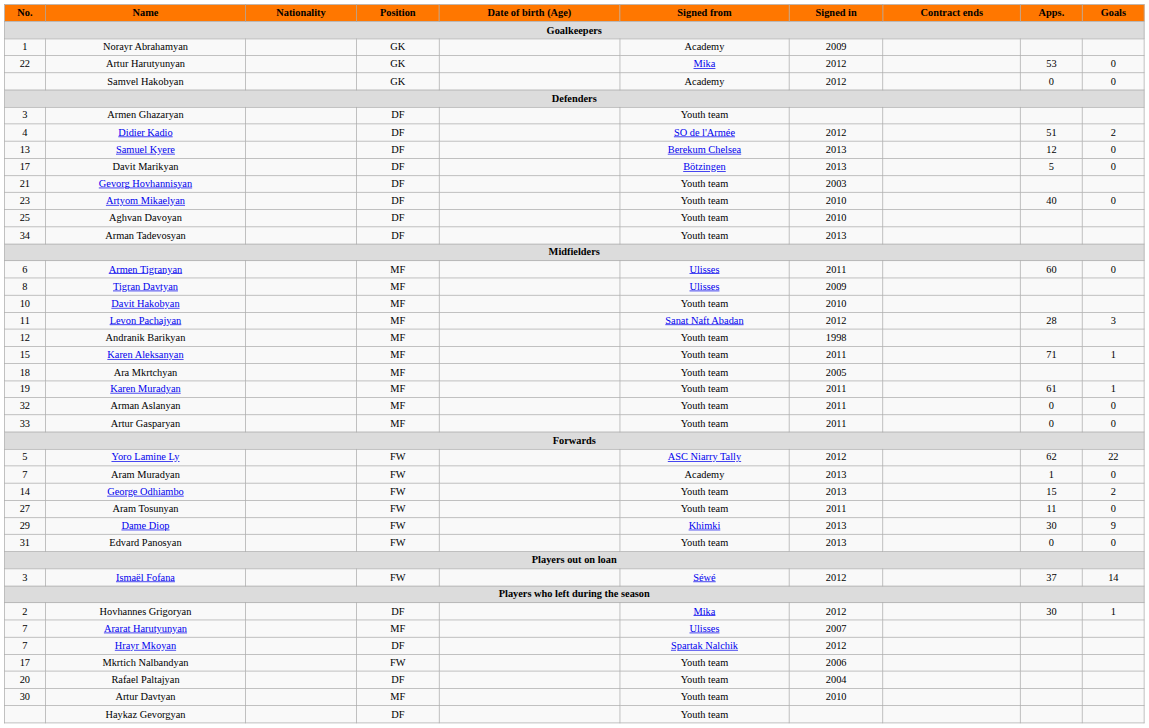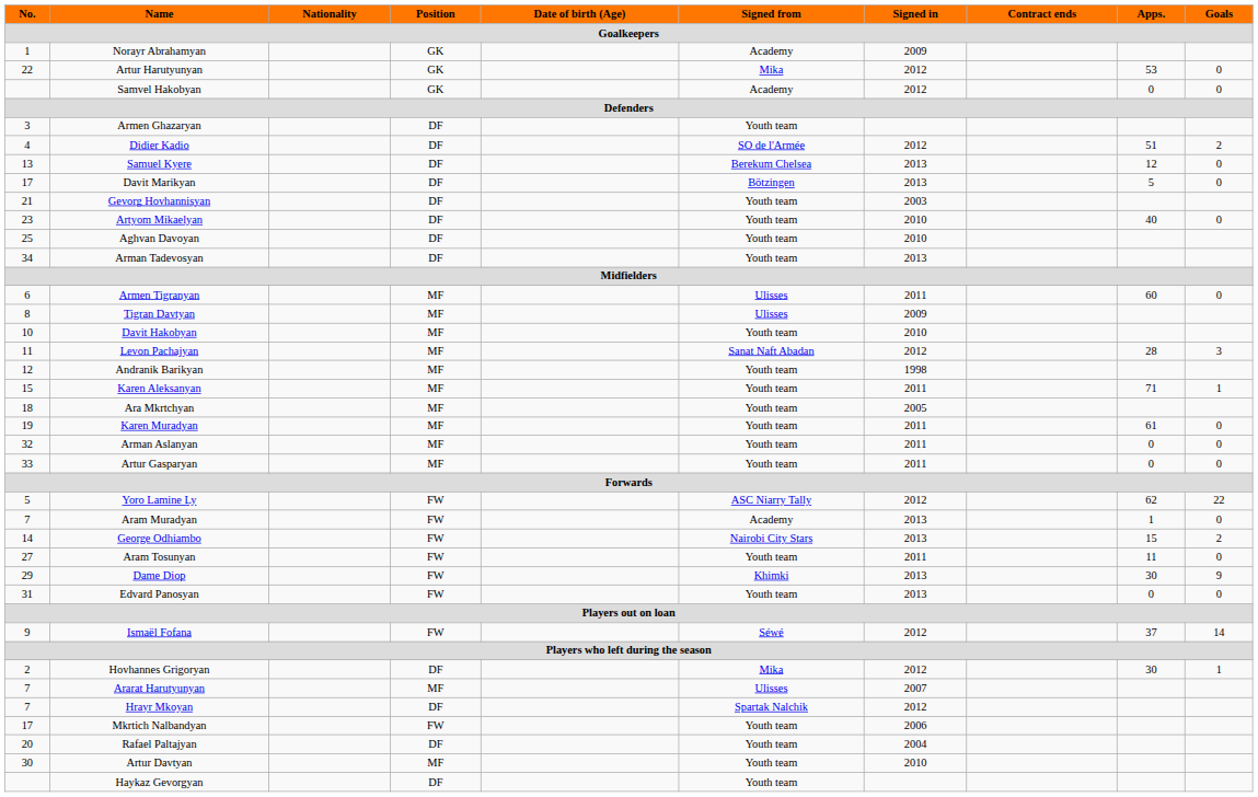Karen Muradyan | Goals: 1 -> 0
George Odhiambo | Signed from: Youth team -> Nairobi City Stars
Ismaël Fofana | No.: 3 -> 9
